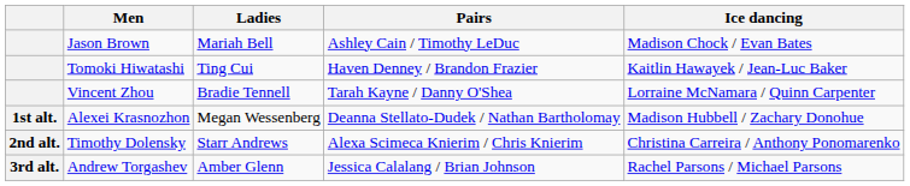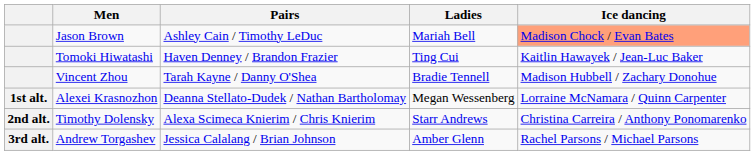columns swapped: Ladies <-> Pairs
Jason Brown | Ice dancing: no background -> lightsalmon background
Vincent Zhou | Ice dancing: Lorraine McNamara / Quinn Carpenter -> Madison Hubbell / Zachary Donohue
Alexei Krasnozhon | Ice dancing: Madison Hubbell / Zachary Donohue -> Lorraine McNamara / Quinn Carpenter
